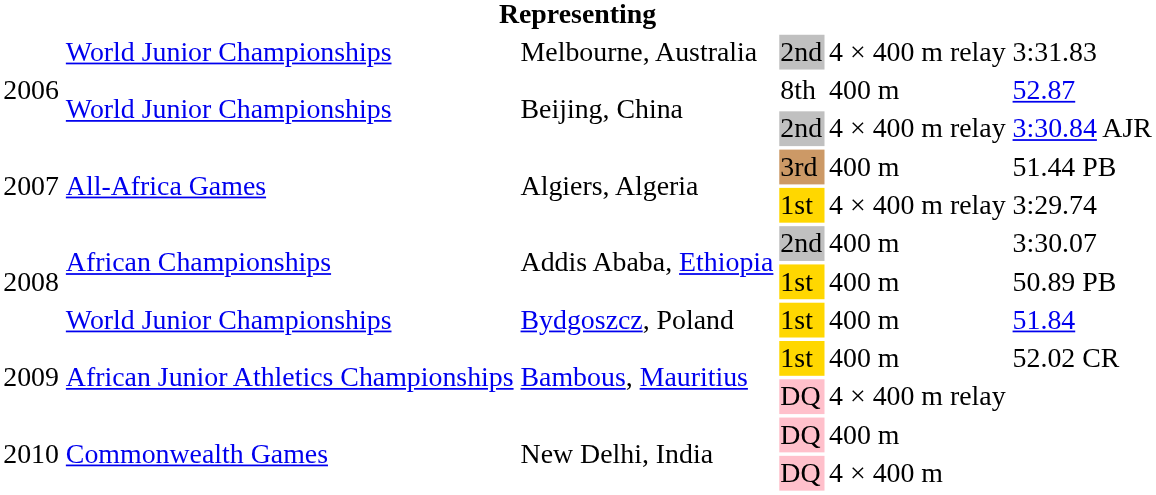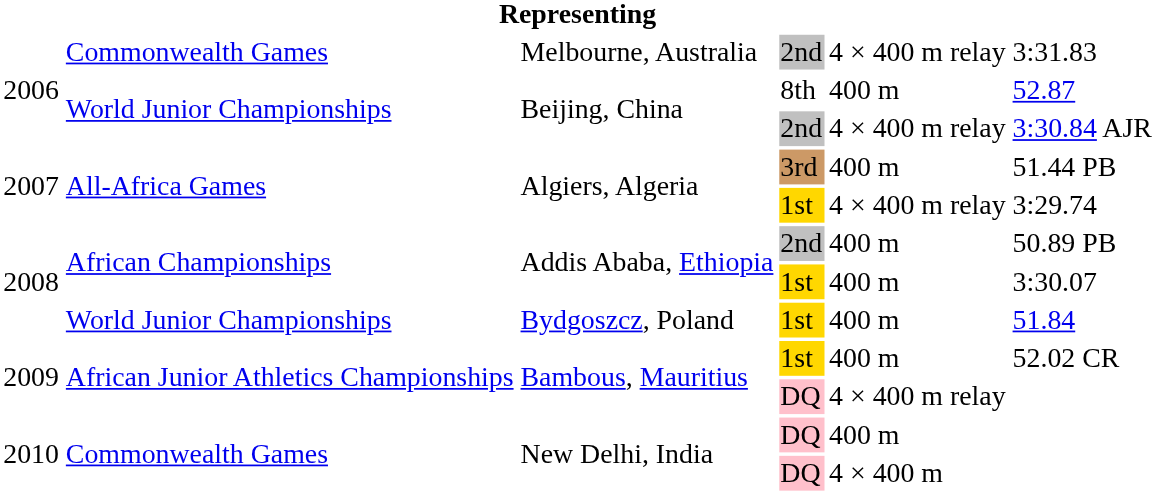Melbourne, Australia | column 2: World Junior Championships -> Commonwealth Games
Addis Ababa, Ethiopia / 2nd | column 6: 3:30.07 -> 50.89 PB
Addis Ababa, Ethiopia / 1st | column 6: 50.89 PB -> 3:30.07
